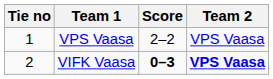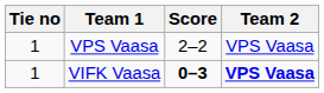VIFK Vaasa | Tie no: 2 -> 1
